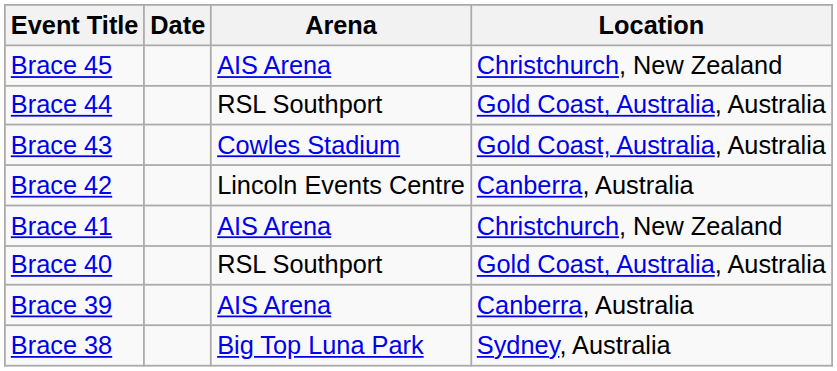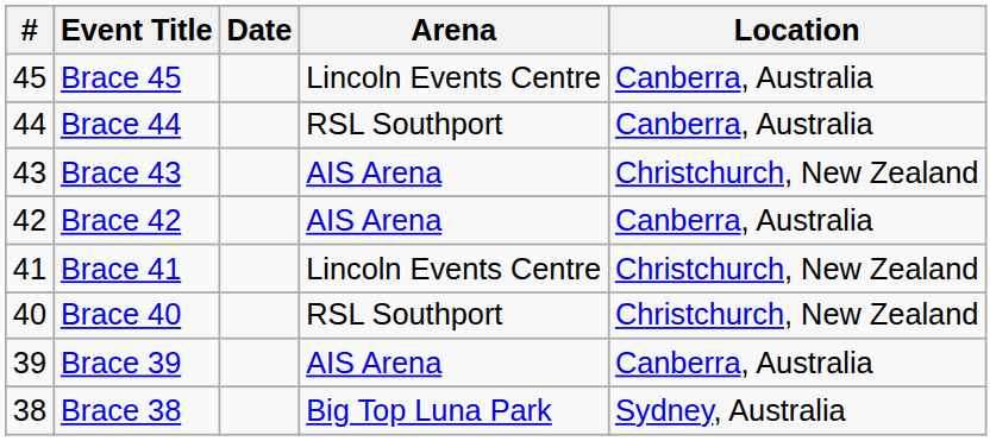+ column: # | 45 | 44 | 43 | 42 | 41 | 40 | 39 | 38
Brace 45 | Arena: AIS Arena -> Lincoln Events Centre
Brace 45 | Location: Christchurch, New Zealand -> Canberra, Australia
Brace 44 | Location: Gold Coast, Australia, Australia -> Canberra, Australia
Brace 43 | Arena: Cowles Stadium -> AIS Arena
Brace 43 | Location: Gold Coast, Australia, Australia -> Christchurch, New Zealand
Brace 42 | Arena: Lincoln Events Centre -> AIS Arena
Brace 41 | Arena: AIS Arena -> Lincoln Events Centre
Brace 40 | Location: Gold Coast, Australia, Australia -> Christchurch, New Zealand
